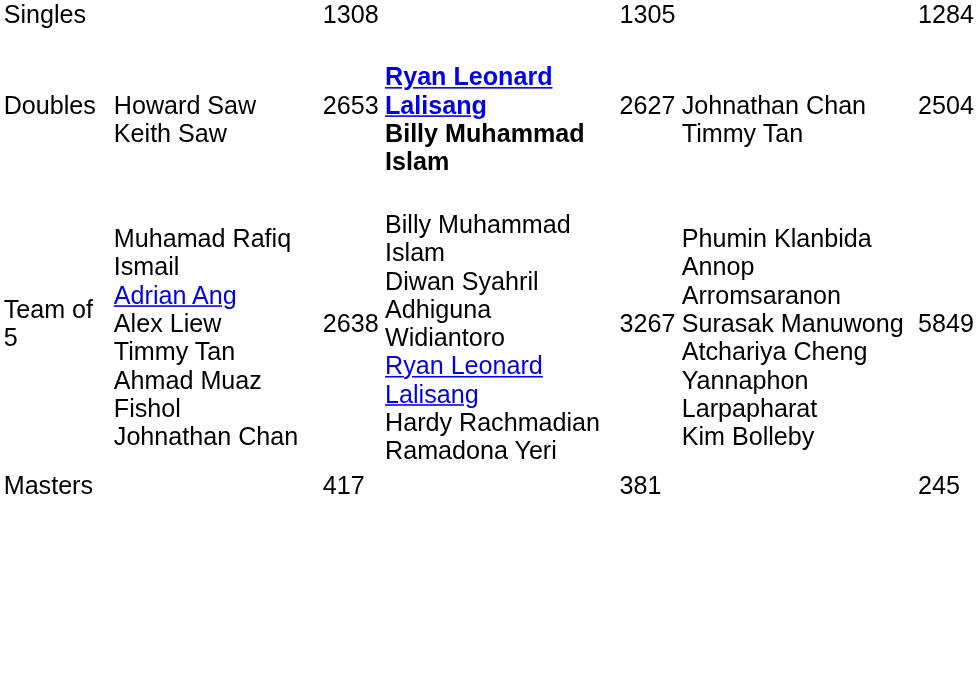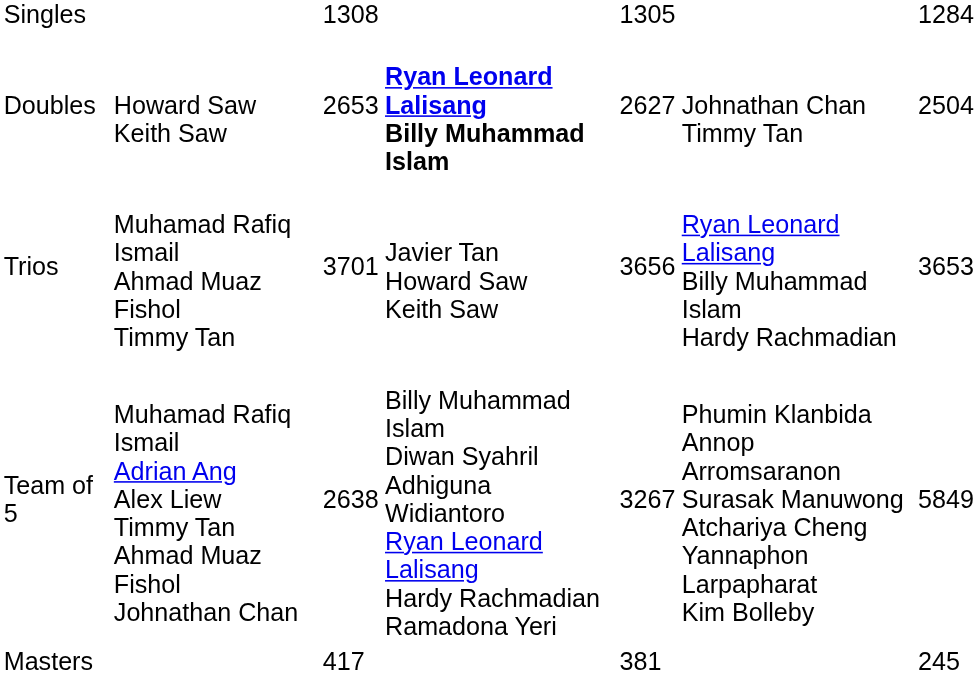+ row: Trios | Muhamad Rafiq Ismail Ahmad Muaz Fishol Timmy Tan | 3701 | Javier Tan Howard Saw Keith Saw | 3656 | Ryan Leonard Lalisang Billy Muhammad Islam Hardy Rachmadian | 3653
